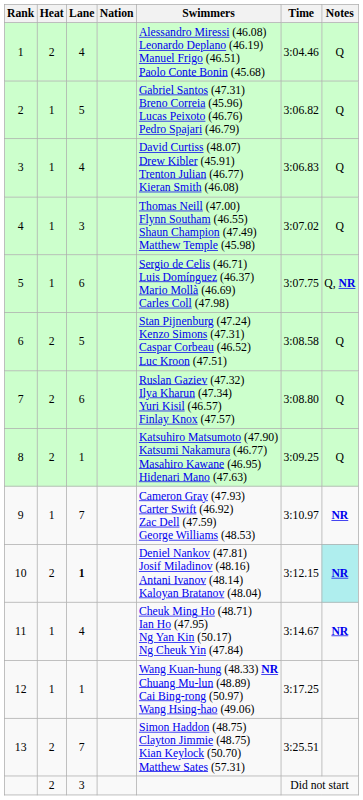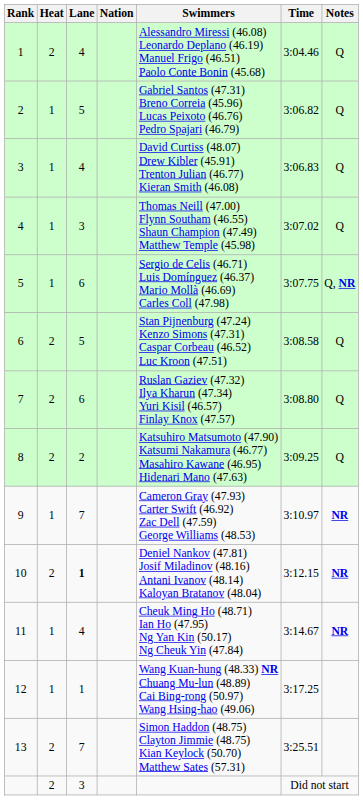8 | Lane: 1 -> 2
10 | Notes: paleturquoise background -> no background
